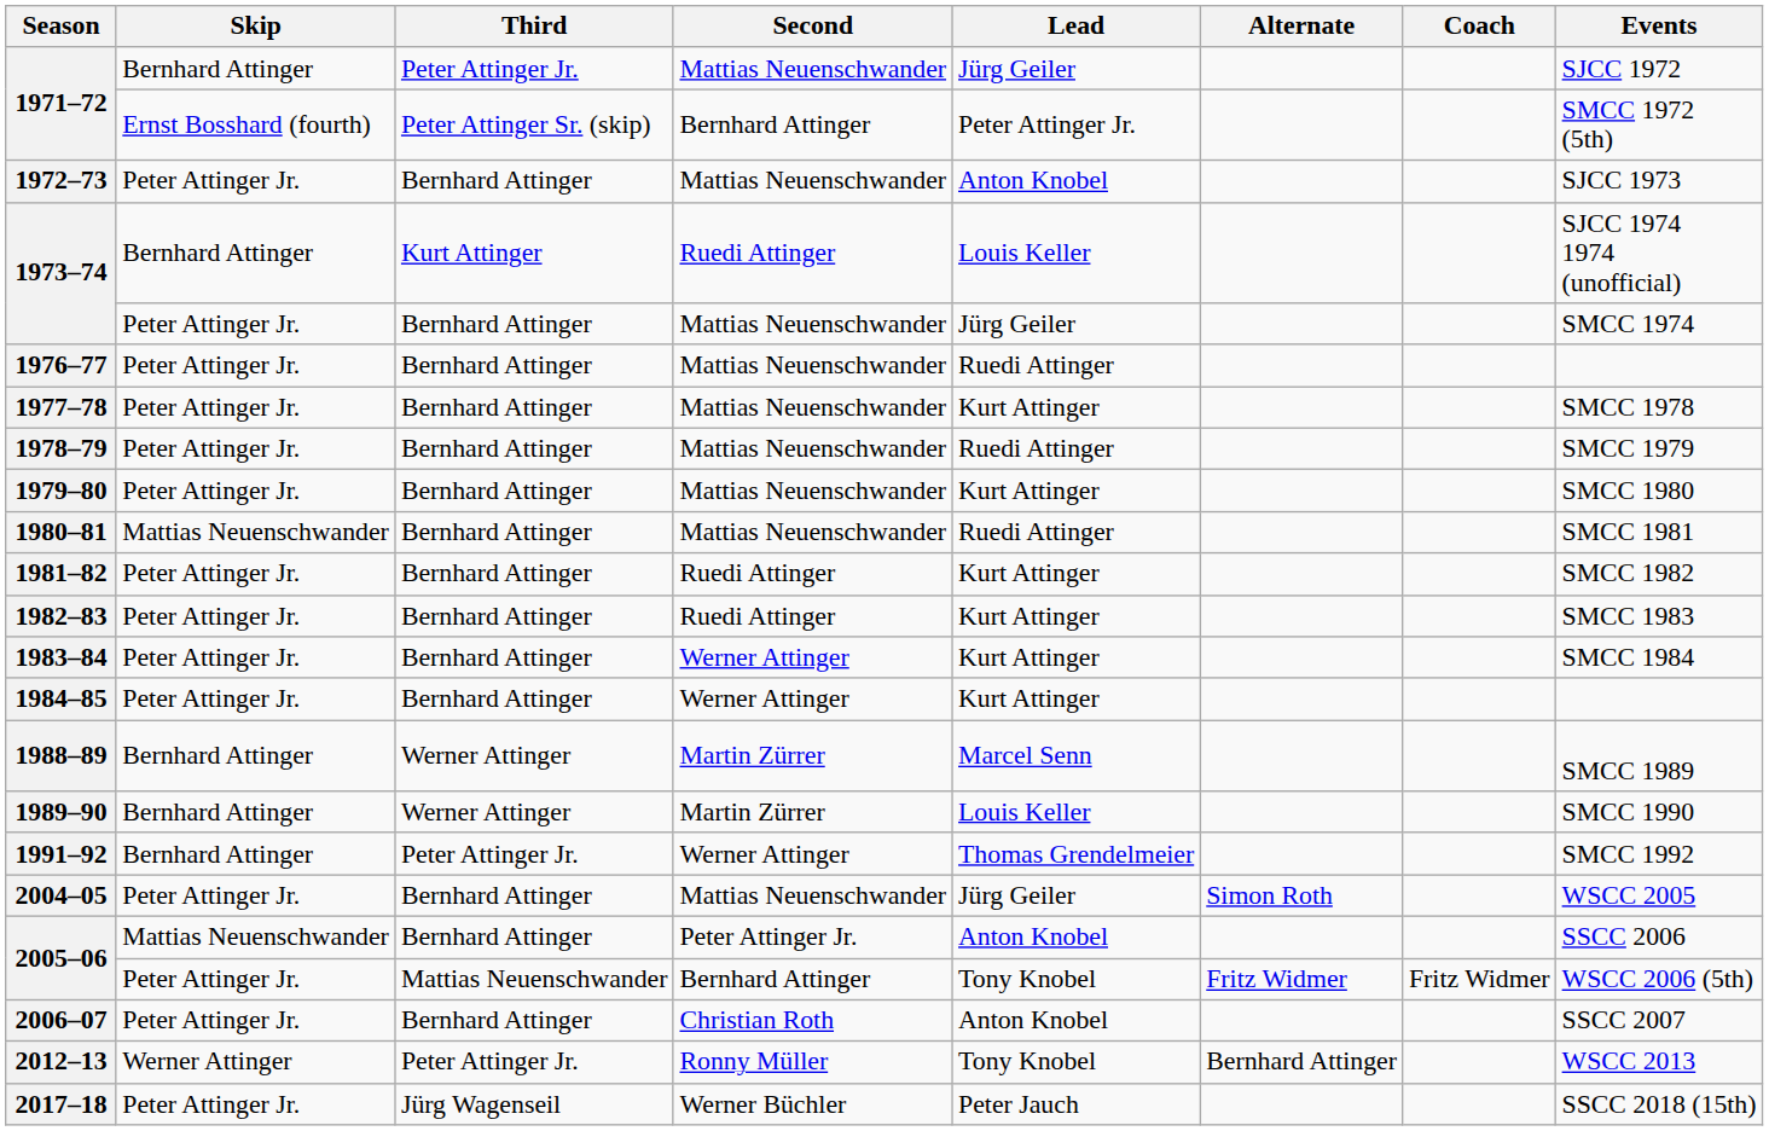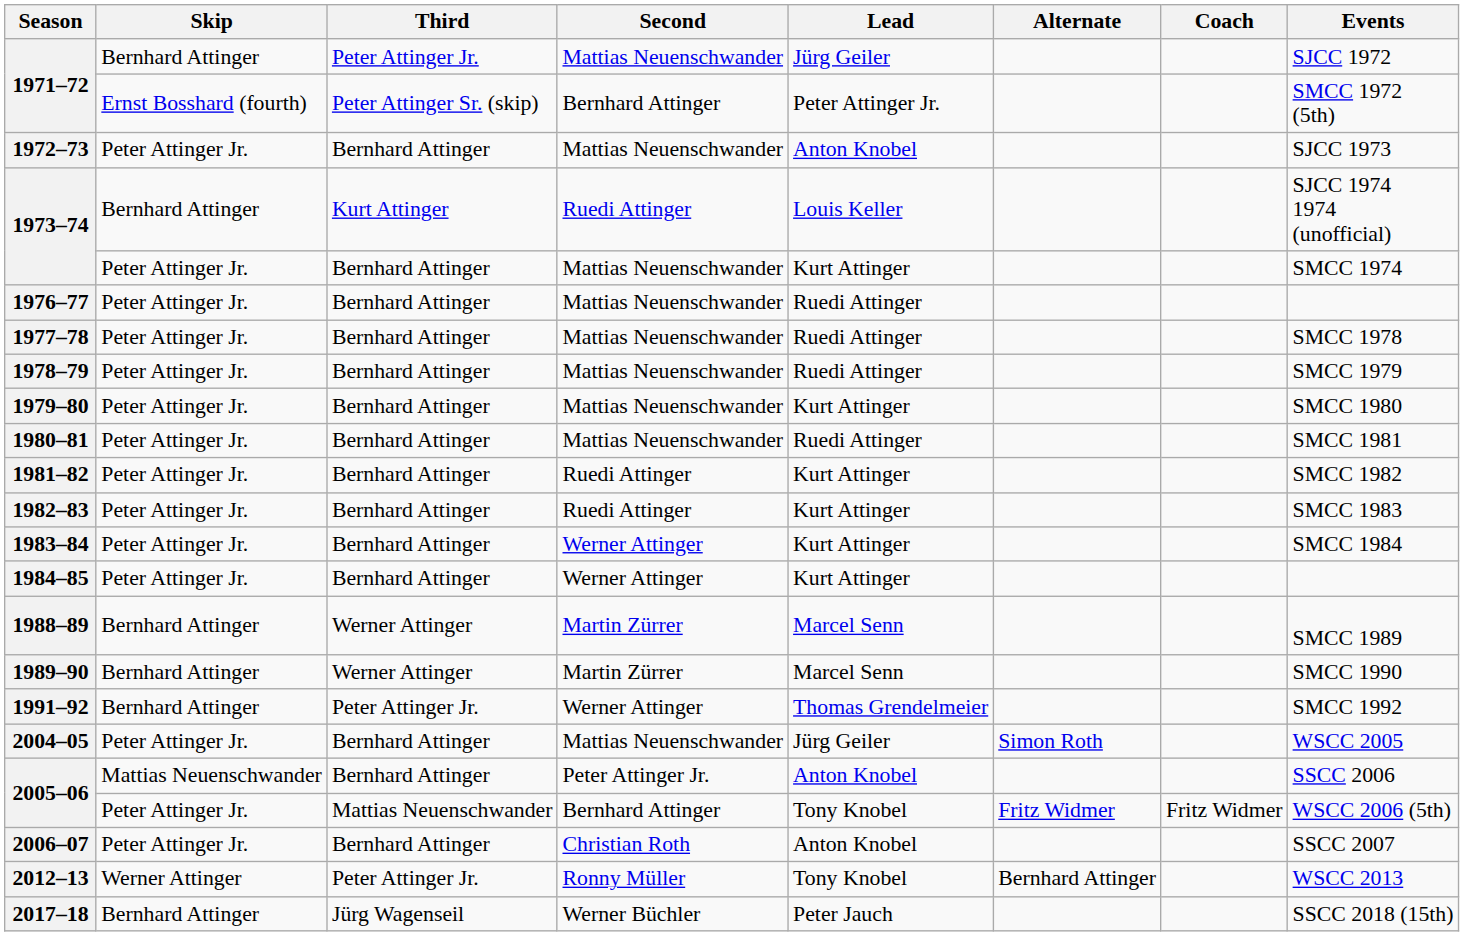1973–74 / Mattias Neuenschwander | Lead: Jürg Geiler -> Kurt Attinger
1977–78 | Lead: Kurt Attinger -> Ruedi Attinger
1980–81 | Skip: Mattias Neuenschwander -> Peter Attinger Jr.
1989–90 | Lead: Louis Keller -> Marcel Senn
2017–18 | Skip: Peter Attinger Jr. -> Bernhard Attinger
